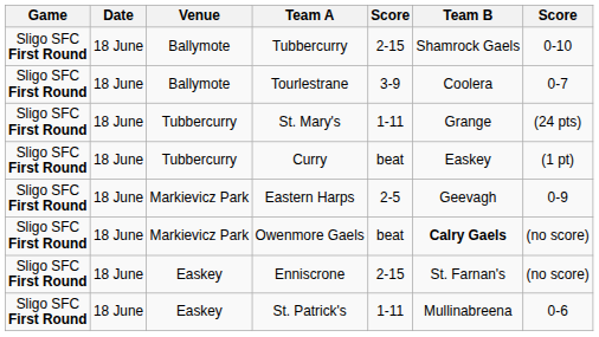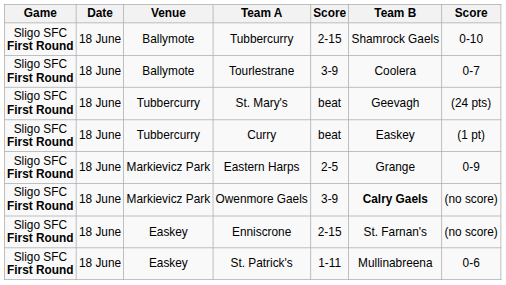St. Mary's | column 5: 1-11 -> beat
St. Mary's | Team B: Grange -> Geevagh
Eastern Harps | Team B: Geevagh -> Grange
Owenmore Gaels | column 5: beat -> 3-9
